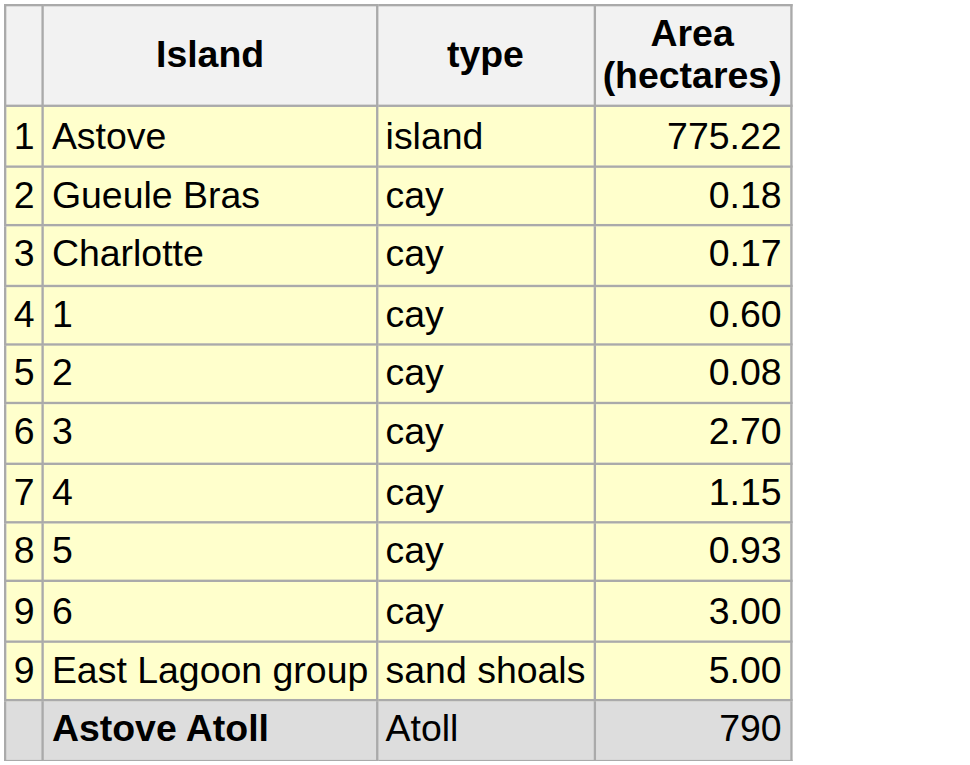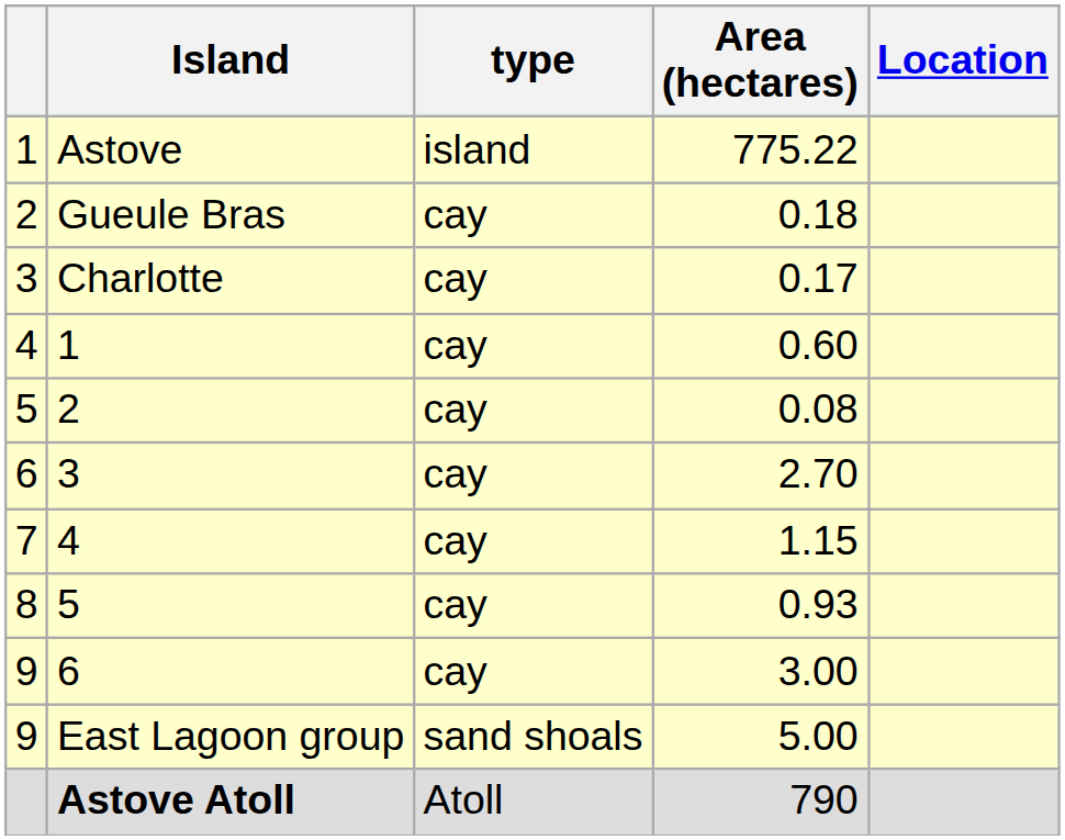+ column: Location
